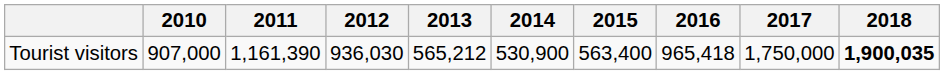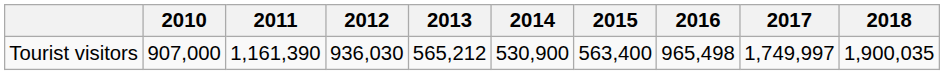Tourist visitors | 2016: 965,418 -> 965,498
Tourist visitors | 2017: 1,750,000 -> 1,749,997
Tourist visitors | 2018: bold -> normal
